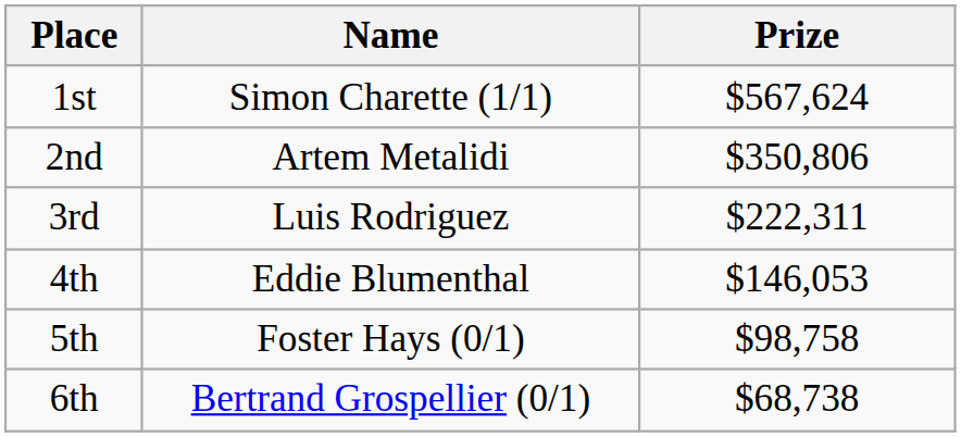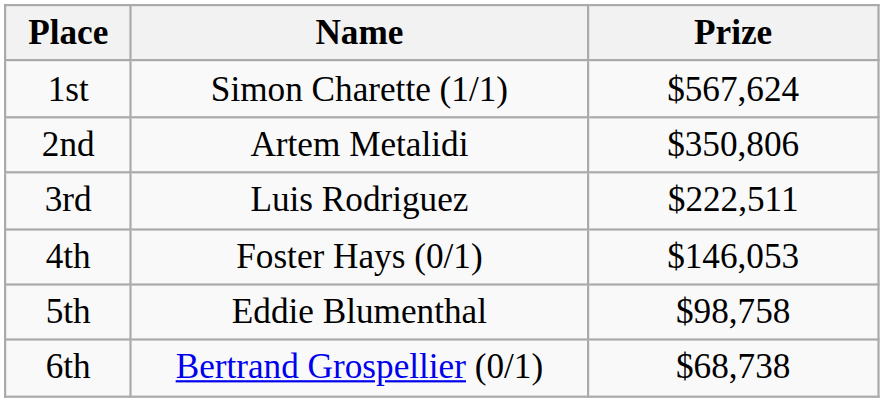3rd | Prize: $222,311 -> $222,511
4th | Name: Eddie Blumenthal -> Foster Hays (0/1)
5th | Name: Foster Hays (0/1) -> Eddie Blumenthal
